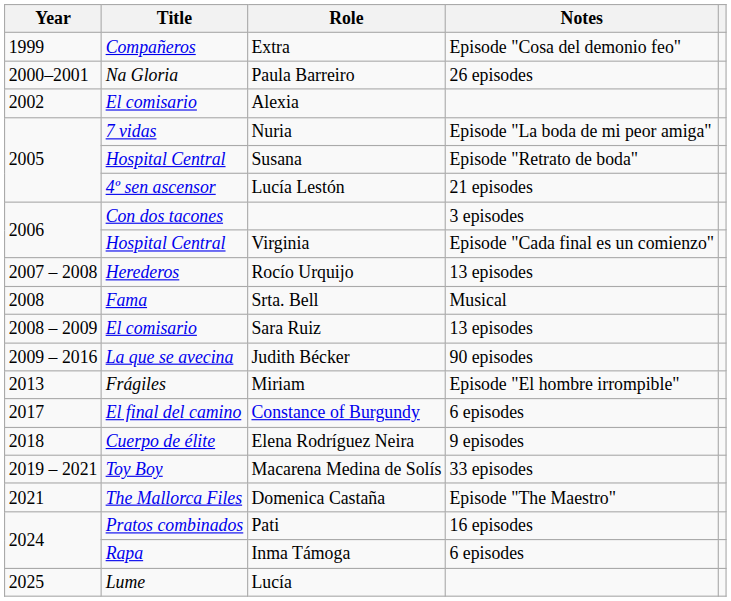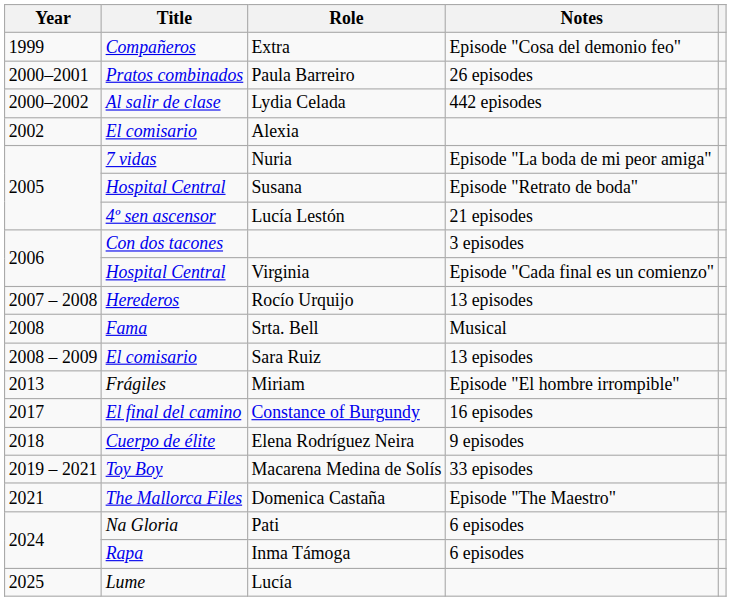Paula Barreiro | Title: Na Gloria -> Pratos combinados
+ row: 2000–2002 | Al salir de clase | Lydia Celada | 442 episodes
- row: 2009 – 2016 | La que se avecina | Judith Bécker | 90 episodes
Constance of Burgundy | Notes: 6 episodes -> 16 episodes
Pati | Title: Pratos combinados -> Na Gloria
Pati | Notes: 16 episodes -> 6 episodes
